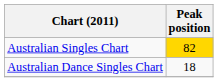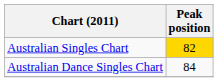Australian Dance Singles Chart | Peak position: 18 -> 84
